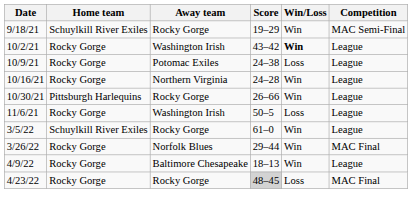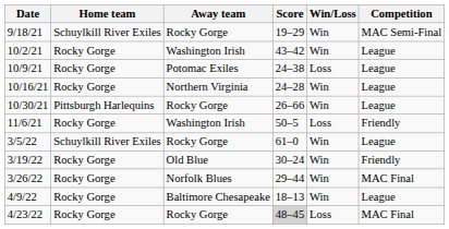10/2/21 | Win/Loss: bold -> normal
11/6/21 | Competition: League -> Friendly
+ row: 3/19/22 | Rocky Gorge | Old Blue | 30–24 | Win | Friendly
